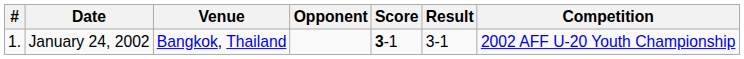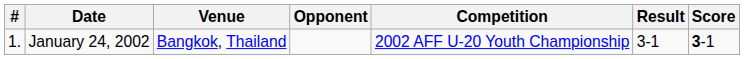columns swapped: Score <-> Competition
